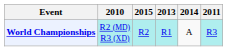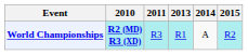columns swapped: 2011 <-> 2015
World Championships | 2010: normal -> bold
